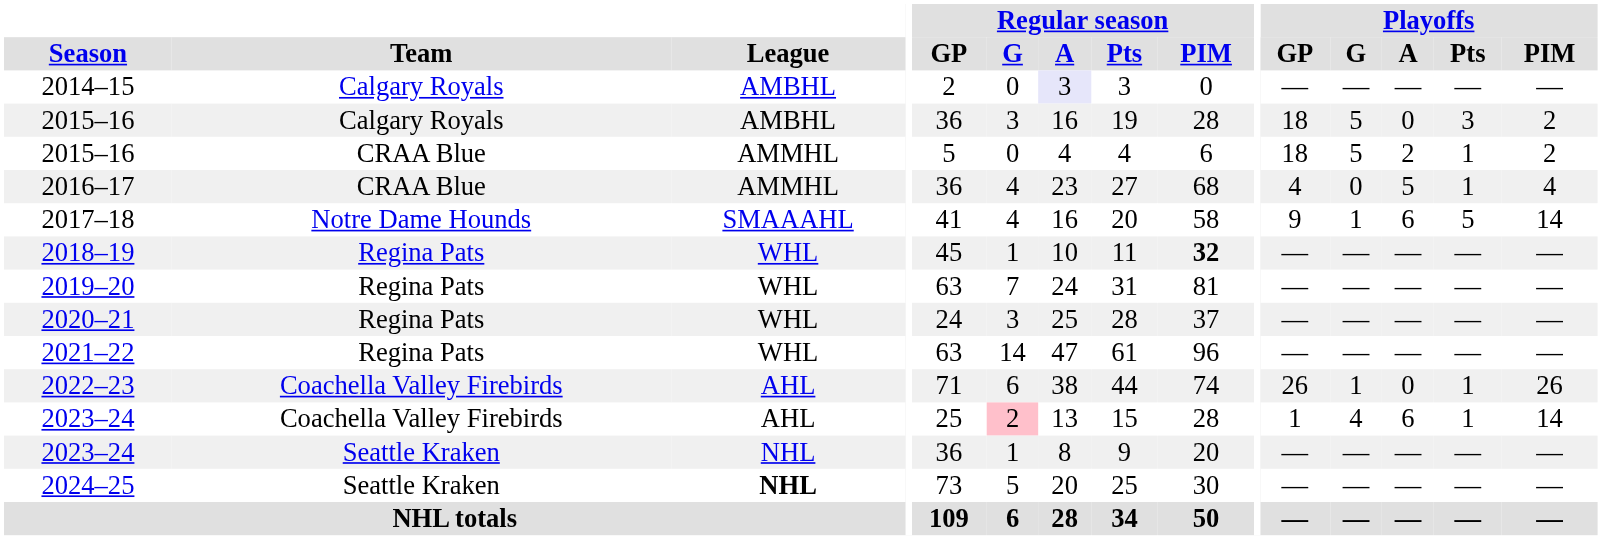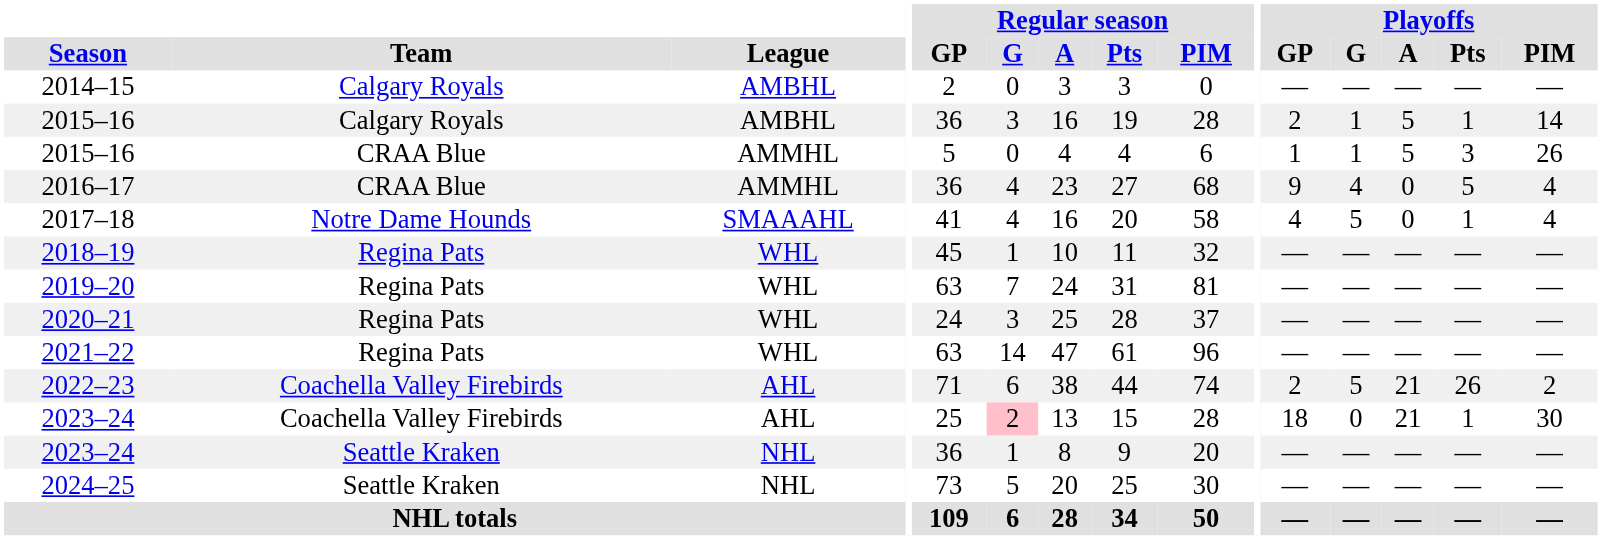2014–15 | Regular season / A: lavender background -> no background
2015–16 / Calgary Royals | Playoffs / GP: 18 -> 2
2015–16 / Calgary Royals | Playoffs / G: 5 -> 1
2015–16 / Calgary Royals | Playoffs / A: 0 -> 5
2015–16 / Calgary Royals | Playoffs / Pts: 3 -> 1
2015–16 / Calgary Royals | Playoffs / PIM: 2 -> 14
2015–16 / CRAA Blue | Playoffs / GP: 18 -> 1
2015–16 / CRAA Blue | Playoffs / G: 5 -> 1
2015–16 / CRAA Blue | Playoffs / A: 2 -> 5
2015–16 / CRAA Blue | Playoffs / Pts: 1 -> 3
2015–16 / CRAA Blue | Playoffs / PIM: 2 -> 26
2016–17 | Playoffs / GP: 4 -> 9
2016–17 | Playoffs / G: 0 -> 4
2016–17 | Playoffs / A: 5 -> 0
2016–17 | Playoffs / Pts: 1 -> 5
2017–18 | Playoffs / GP: 9 -> 4
2017–18 | Playoffs / G: 1 -> 5
2017–18 | Playoffs / A: 6 -> 0
2017–18 | Playoffs / Pts: 5 -> 1
2017–18 | Playoffs / PIM: 14 -> 4
2018–19 | Regular season / PIM: bold -> normal
2022–23 | Playoffs / GP: 26 -> 2
2022–23 | Playoffs / G: 1 -> 5
2022–23 | Playoffs / A: 0 -> 21
2022–23 | Playoffs / Pts: 1 -> 26
2022–23 | Playoffs / PIM: 26 -> 2
2023–24 / Coachella Valley Firebirds | Playoffs / GP: 1 -> 18
2023–24 / Coachella Valley Firebirds | Playoffs / G: 4 -> 0
2023–24 / Coachella Valley Firebirds | Playoffs / A: 6 -> 21
2023–24 / Coachella Valley Firebirds | Playoffs / PIM: 14 -> 30
2024–25 | League: bold -> normal
